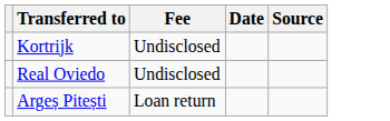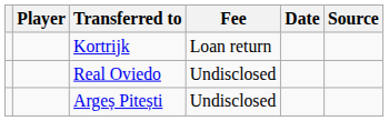+ column: Player
Kortrijk | Fee: Undisclosed -> Loan return
Argeș Pitești | Fee: Loan return -> Undisclosed
